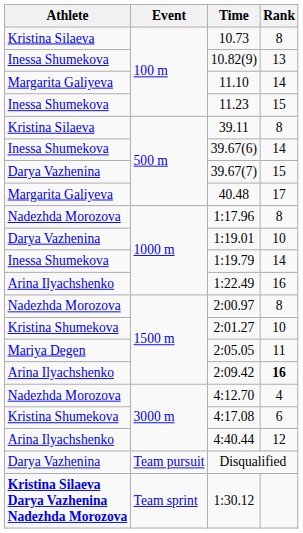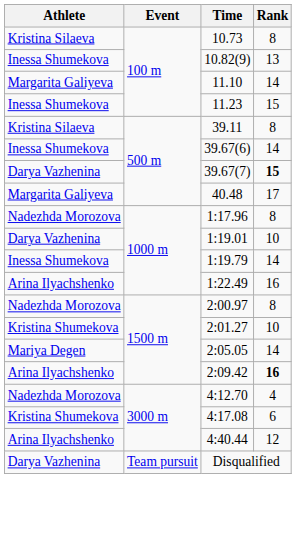39.67(7) | Rank: normal -> bold
2:05.05 | Rank: 11 -> 14
- row: Kristina Silaeva Darya Vazhenina Nadezhda Morozova | Team sprint | 1:30.12
